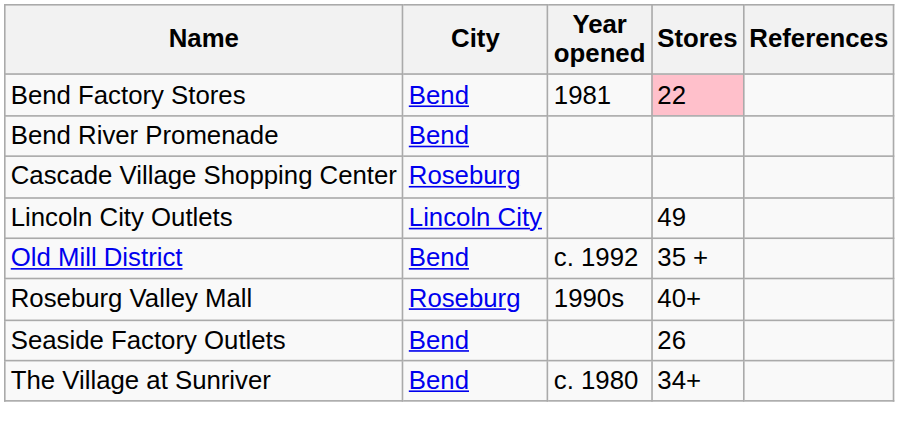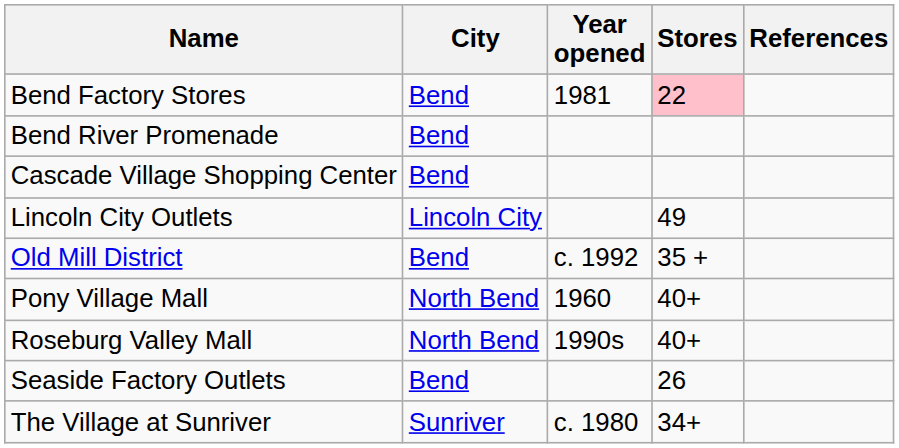Cascade Village Shopping Center | City: Roseburg -> Bend
+ row: Pony Village Mall | North Bend | 1960 | 40+
Roseburg Valley Mall | City: Roseburg -> North Bend
The Village at Sunriver | City: Bend -> Sunriver
